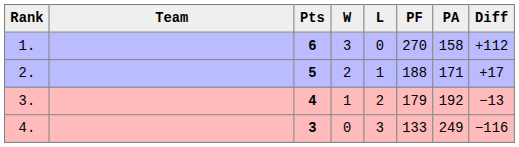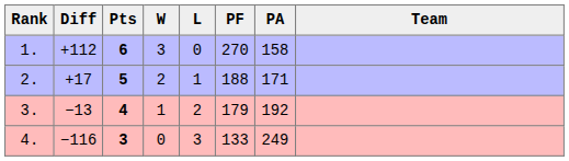columns swapped: Team <-> Diff
